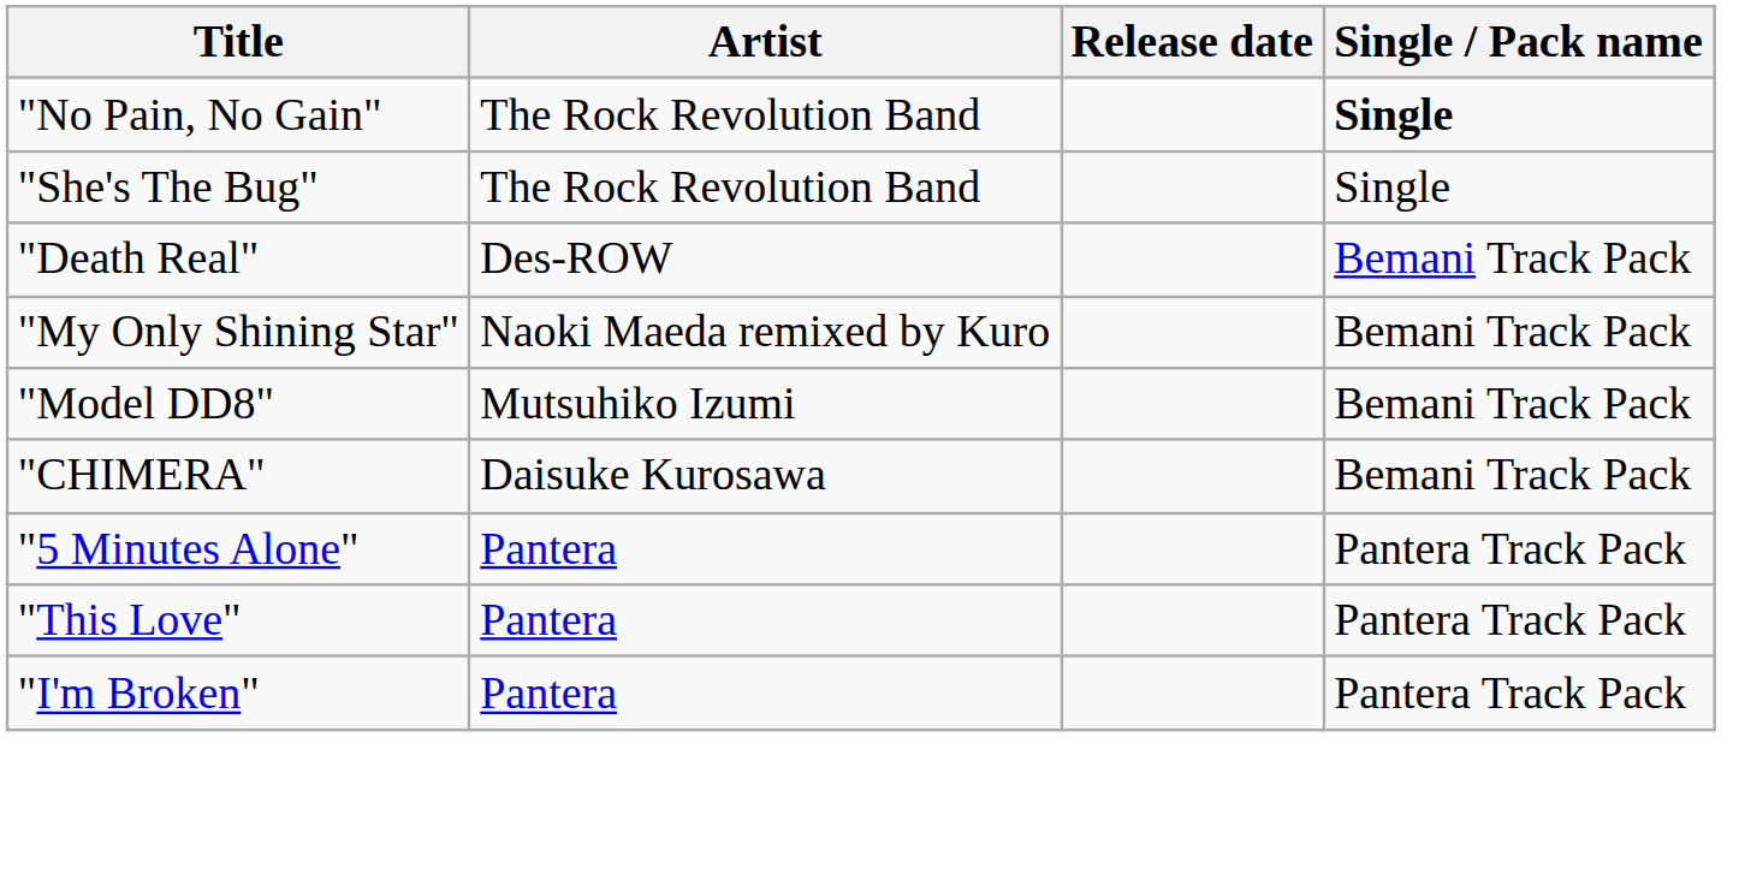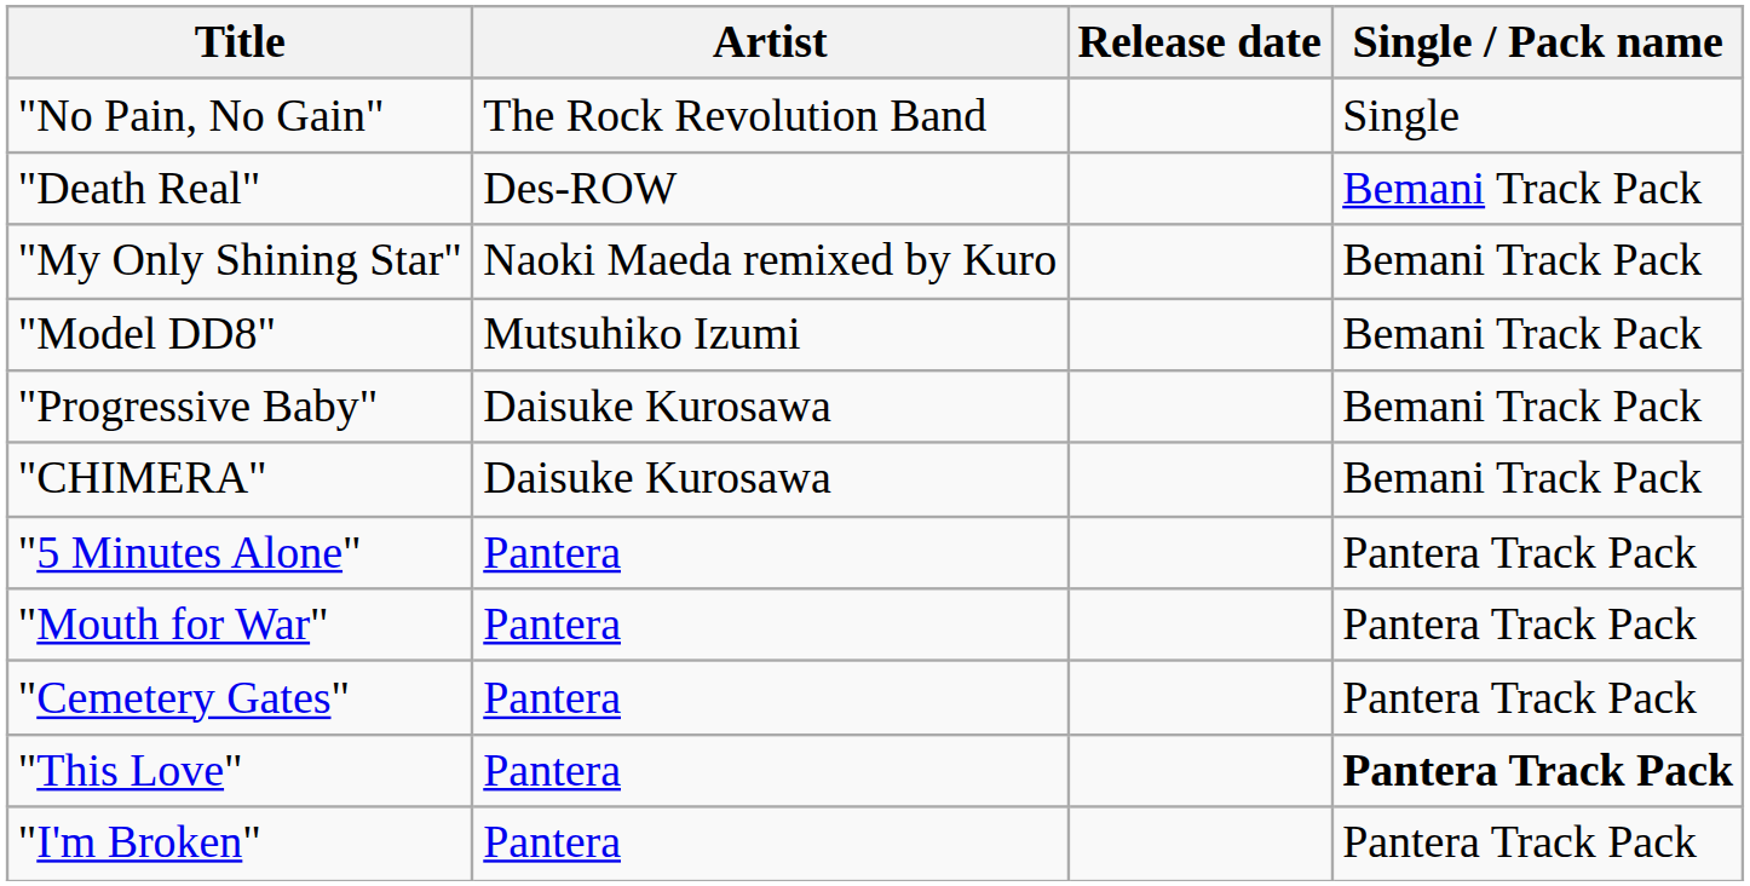"No Pain, No Gain" | Single / Pack name: bold -> normal
- row: "She's The Bug" | The Rock Revolution Band | Single
+ row: "Progressive Baby" | Daisuke Kurosawa | Bemani Track Pack
+ row: "Mouth for War" | Pantera | Pantera Track Pack
+ row: "Cemetery Gates" | Pantera | Pantera Track Pack
"This Love" | Single / Pack name: normal -> bold
